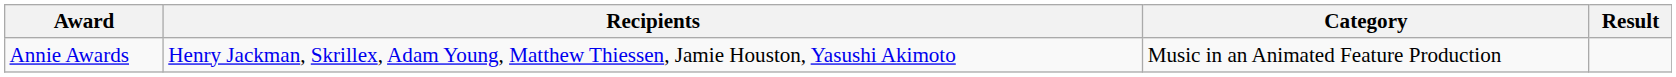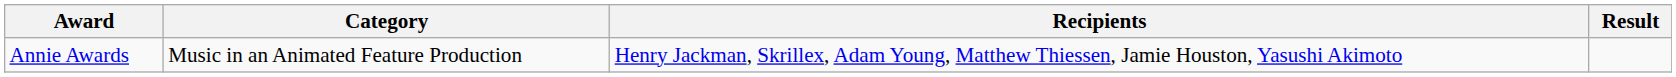columns swapped: Category <-> Recipients
